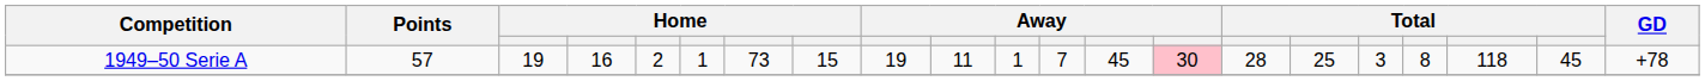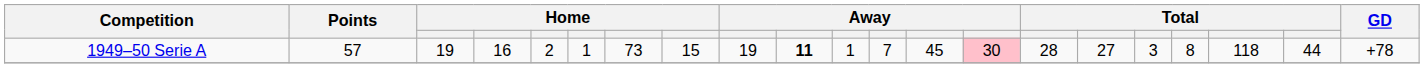1949–50 Serie A | column 10: normal -> bold
1949–50 Serie A | column 16: 25 -> 27
1949–50 Serie A | column 20: 45 -> 44
